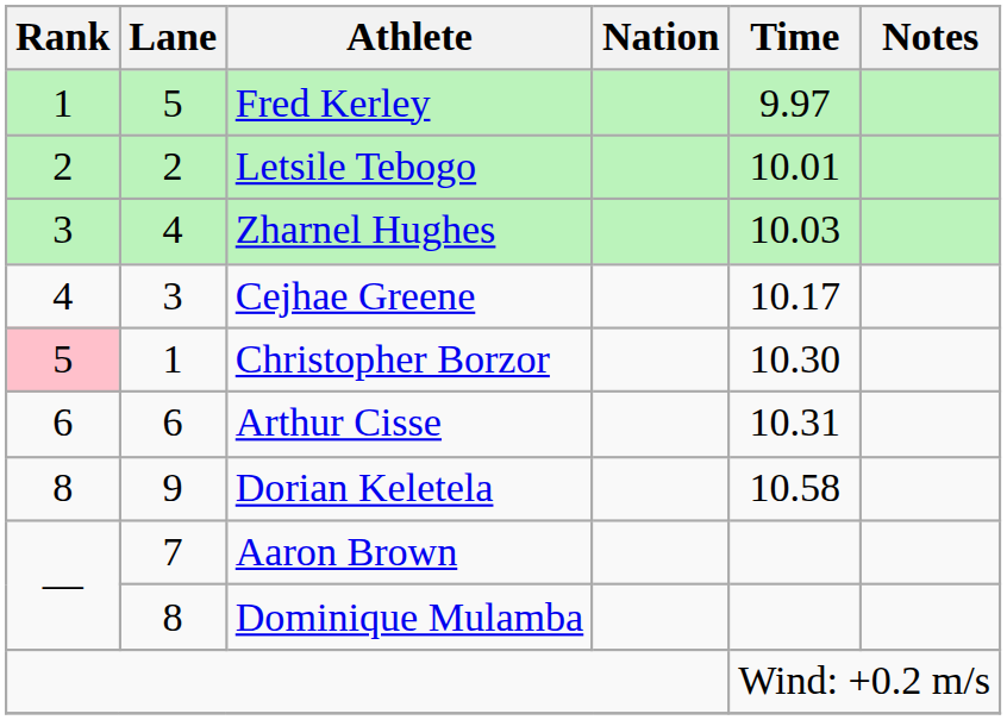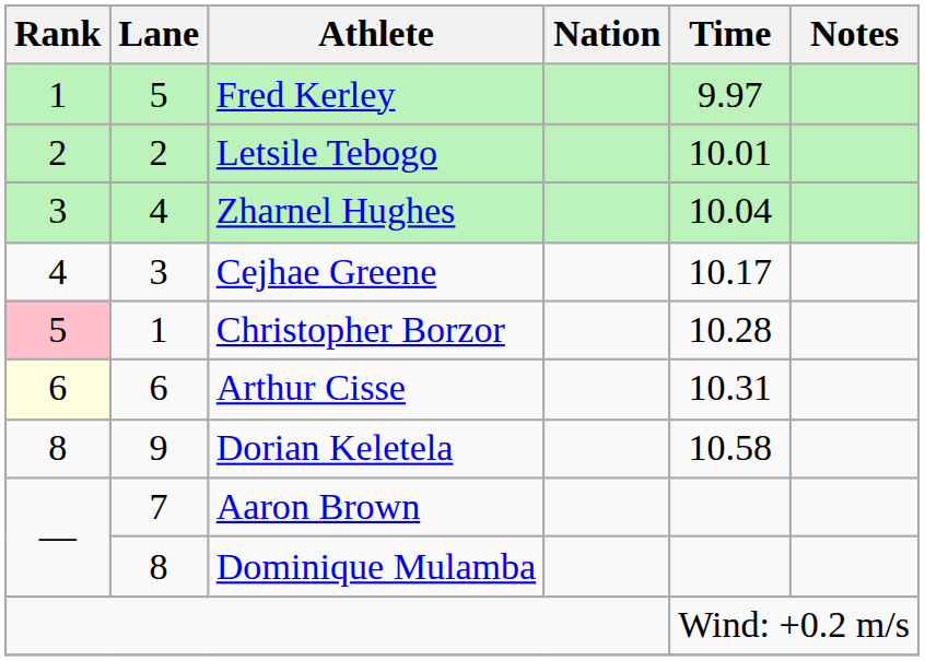Zharnel Hughes | Time: 10.03 -> 10.04
Christopher Borzor | Time: 10.30 -> 10.28
Arthur Cisse | Rank: no background -> lightyellow background
